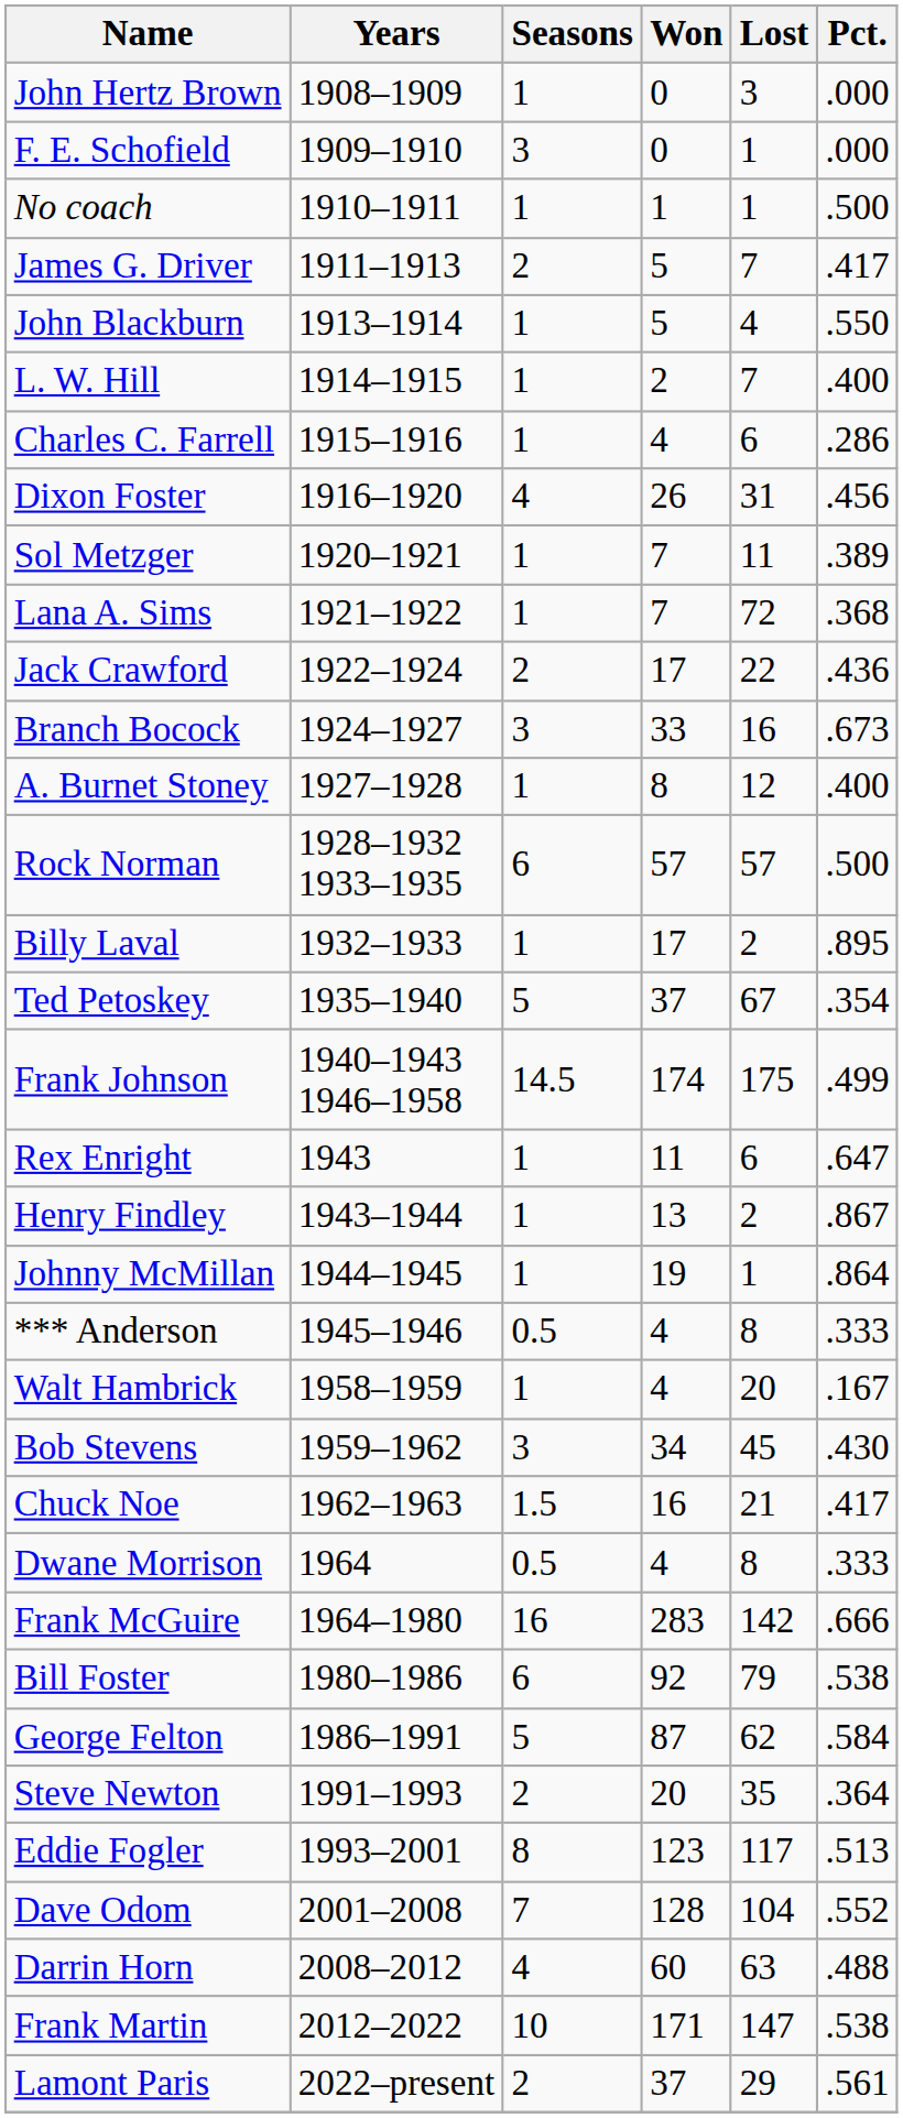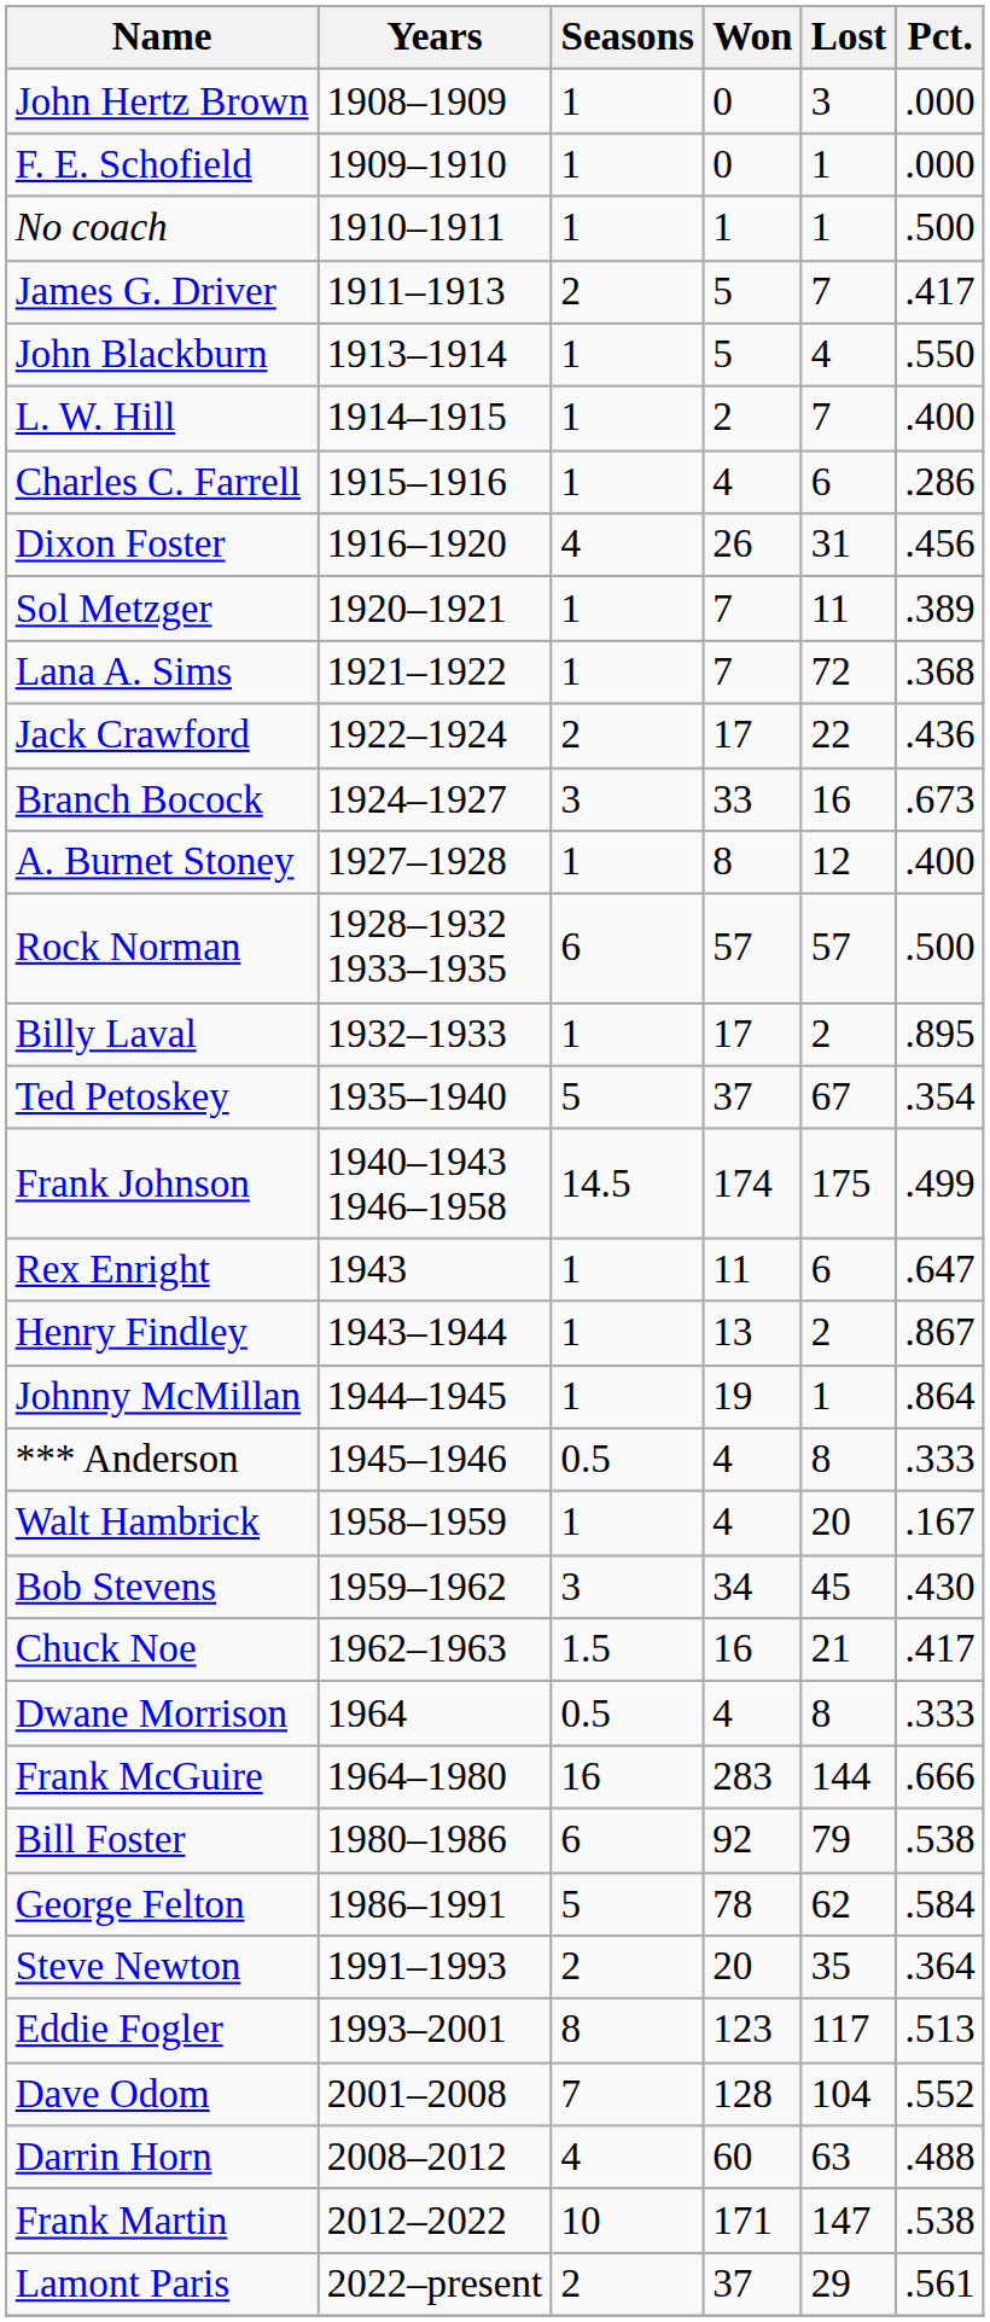F. E. Schofield | Seasons: 3 -> 1
Frank McGuire | Lost: 142 -> 144
George Felton | Won: 87 -> 78
